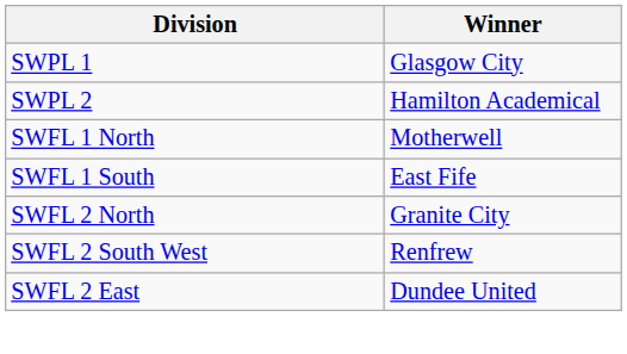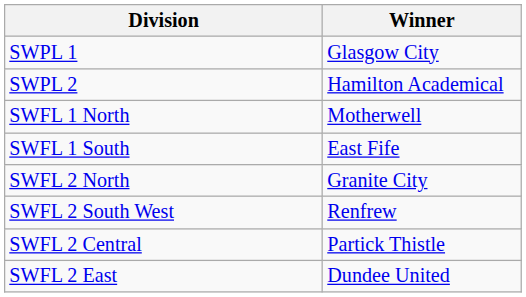+ row: SWFL 2 Central | Partick Thistle
